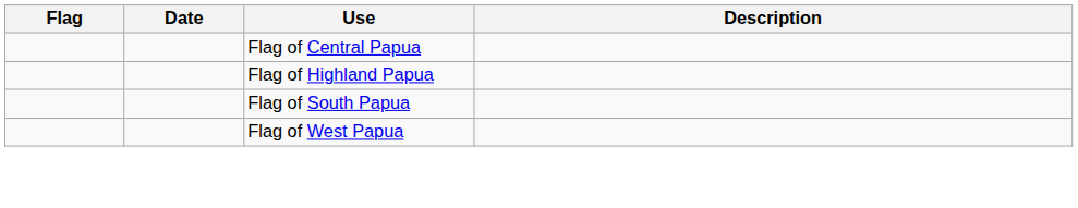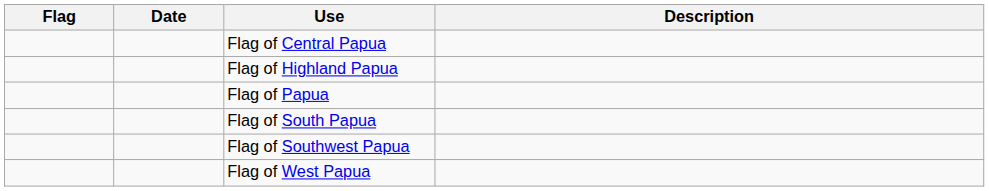+ row: Flag of Papua
+ row: Flag of Southwest Papua
